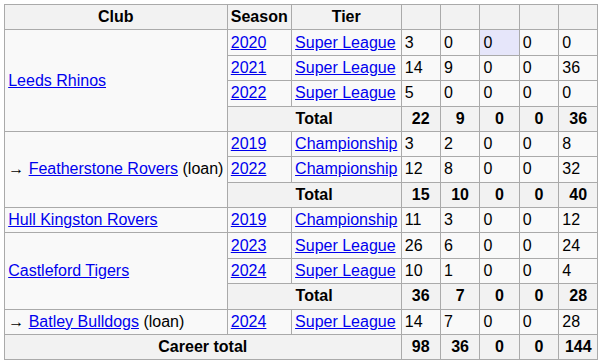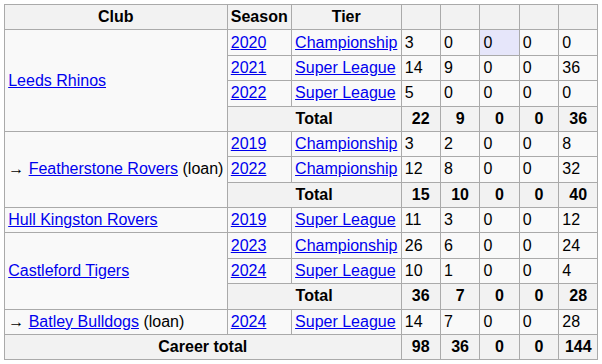2020 / 3 | Tier: Super League -> Championship
11 | Tier: Championship -> Super League
26 | Tier: Super League -> Championship
